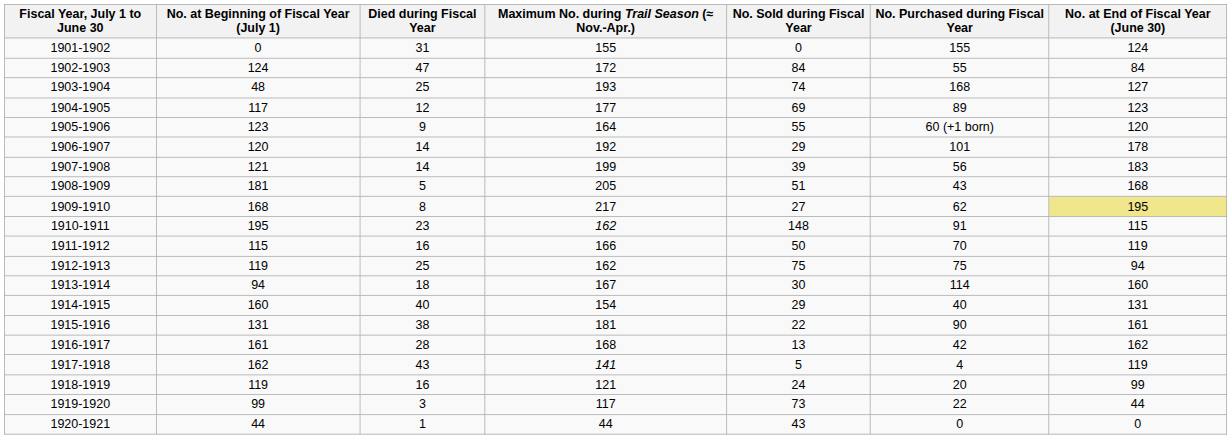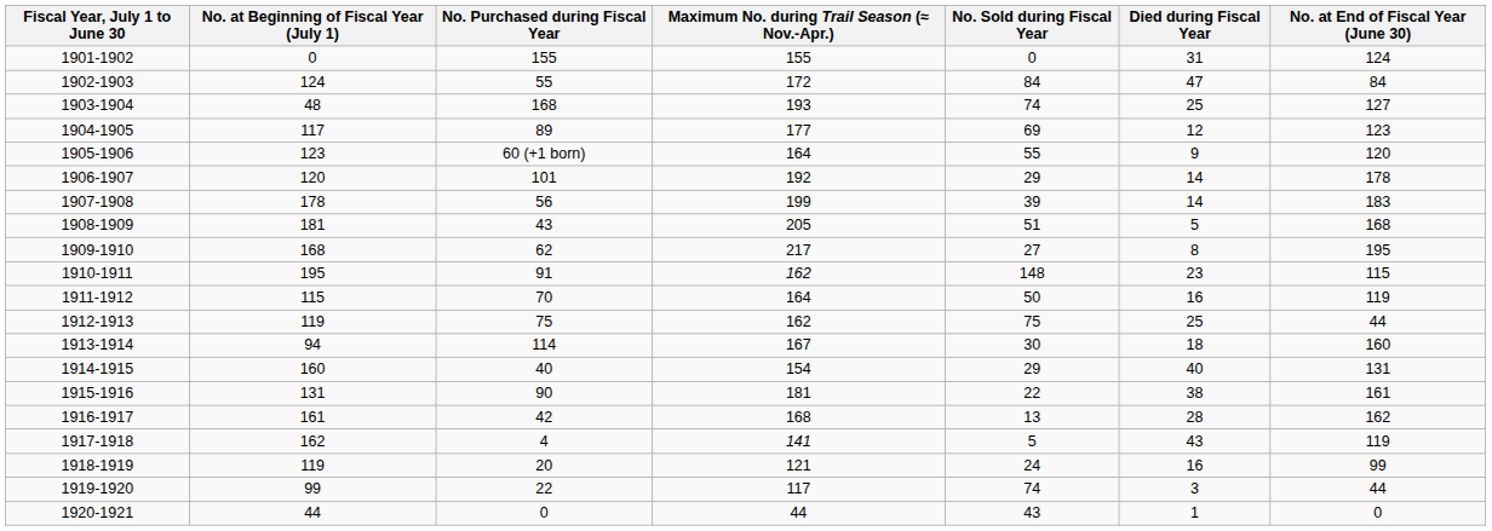columns swapped: No. Purchased during Fiscal Year <-> Died during Fiscal Year
1907-1908 | No. at Beginning of Fiscal Year (July 1): 121 -> 178
1909-1910 | No. at End of Fiscal Year (June 30): khaki background -> no background
1911-1912 | Maximum No. during Trail Season (≈ Nov.-Apr.): 166 -> 164
1912-1913 | No. at End of Fiscal Year (June 30): 94 -> 44
1919-1920 | No. Sold during Fiscal Year: 73 -> 74
